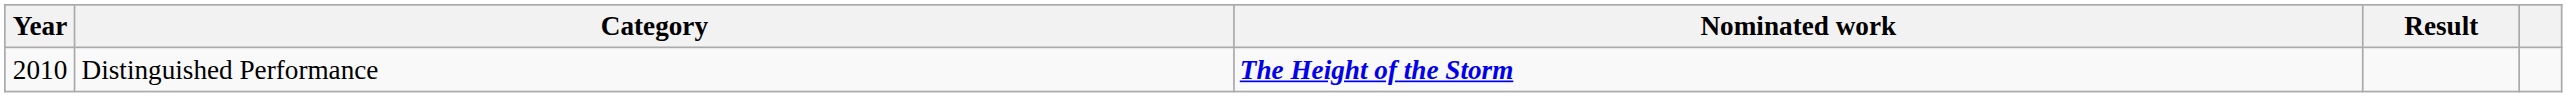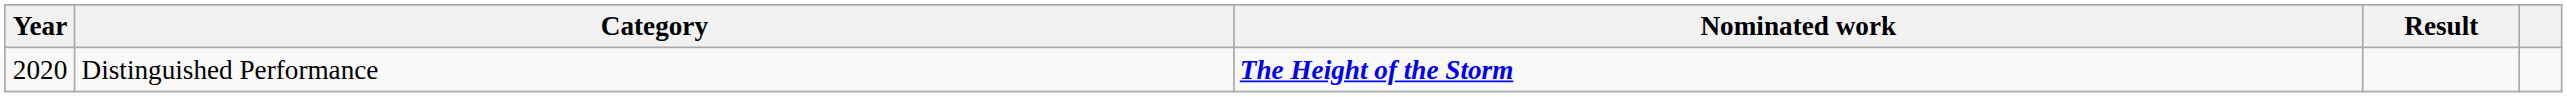Distinguished Performance | Year: 2010 -> 2020
